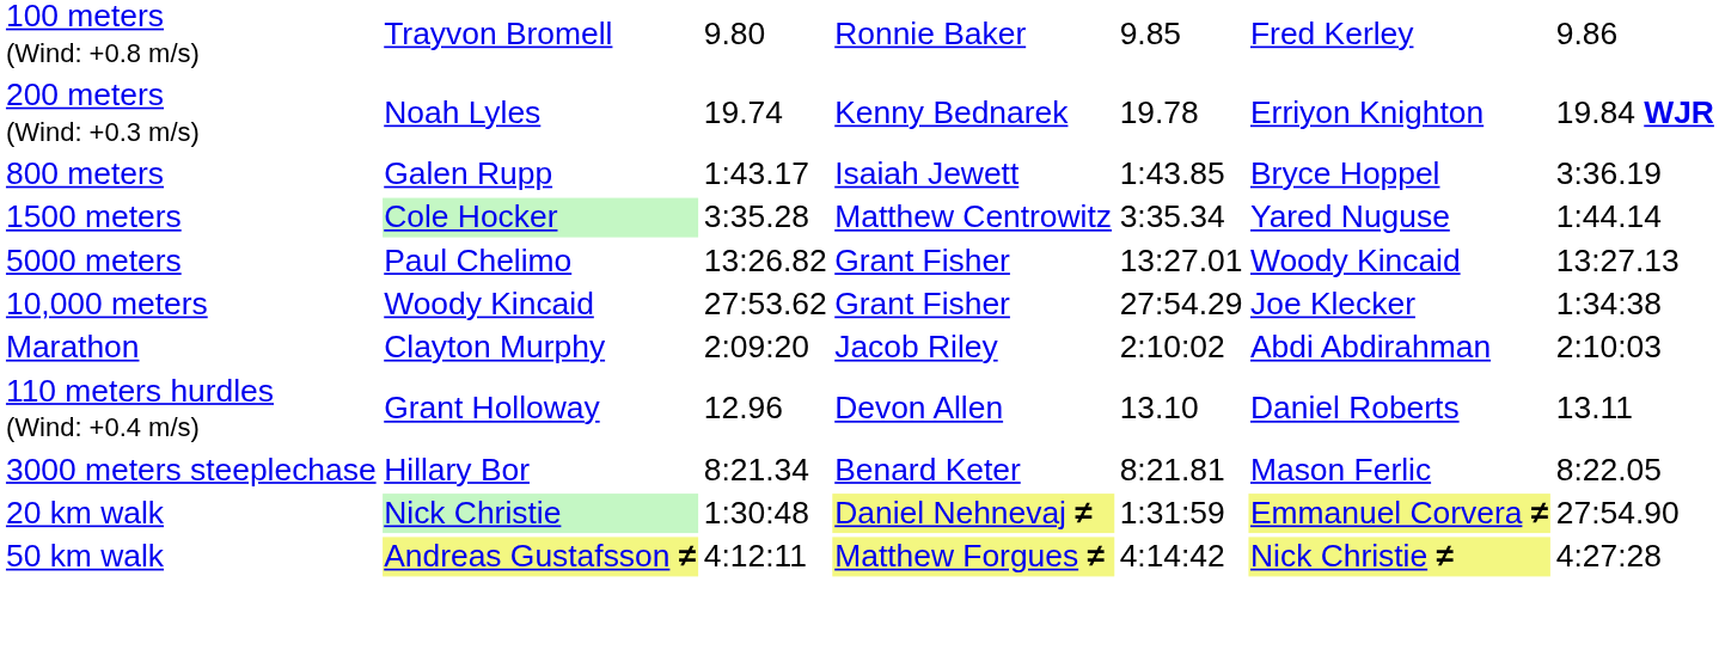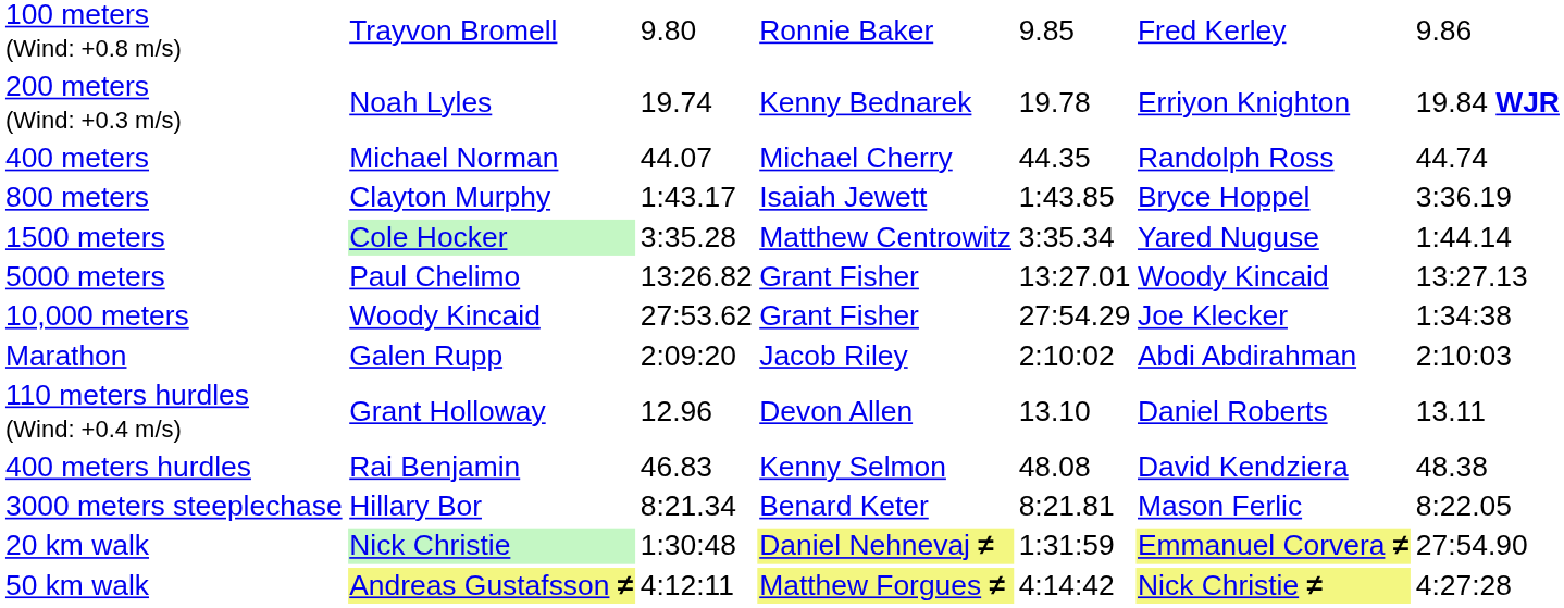+ row: 400 meters | Michael Norman | 44.07 | Michael Cherry | 44.35 | Randolph Ross | 44.74
800 meters | column 2: Galen Rupp -> Clayton Murphy
Marathon | column 2: Clayton Murphy -> Galen Rupp
+ row: 400 meters hurdles | Rai Benjamin | 46.83 | Kenny Selmon | 48.08 | David Kendziera | 48.38
